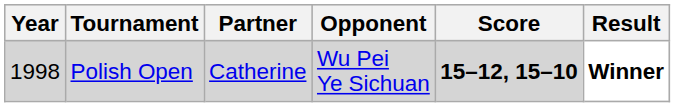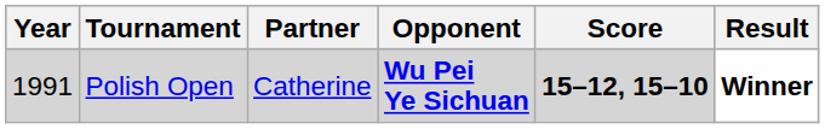Polish Open | Year: 1998 -> 1991
Polish Open | Opponent: normal -> bold
